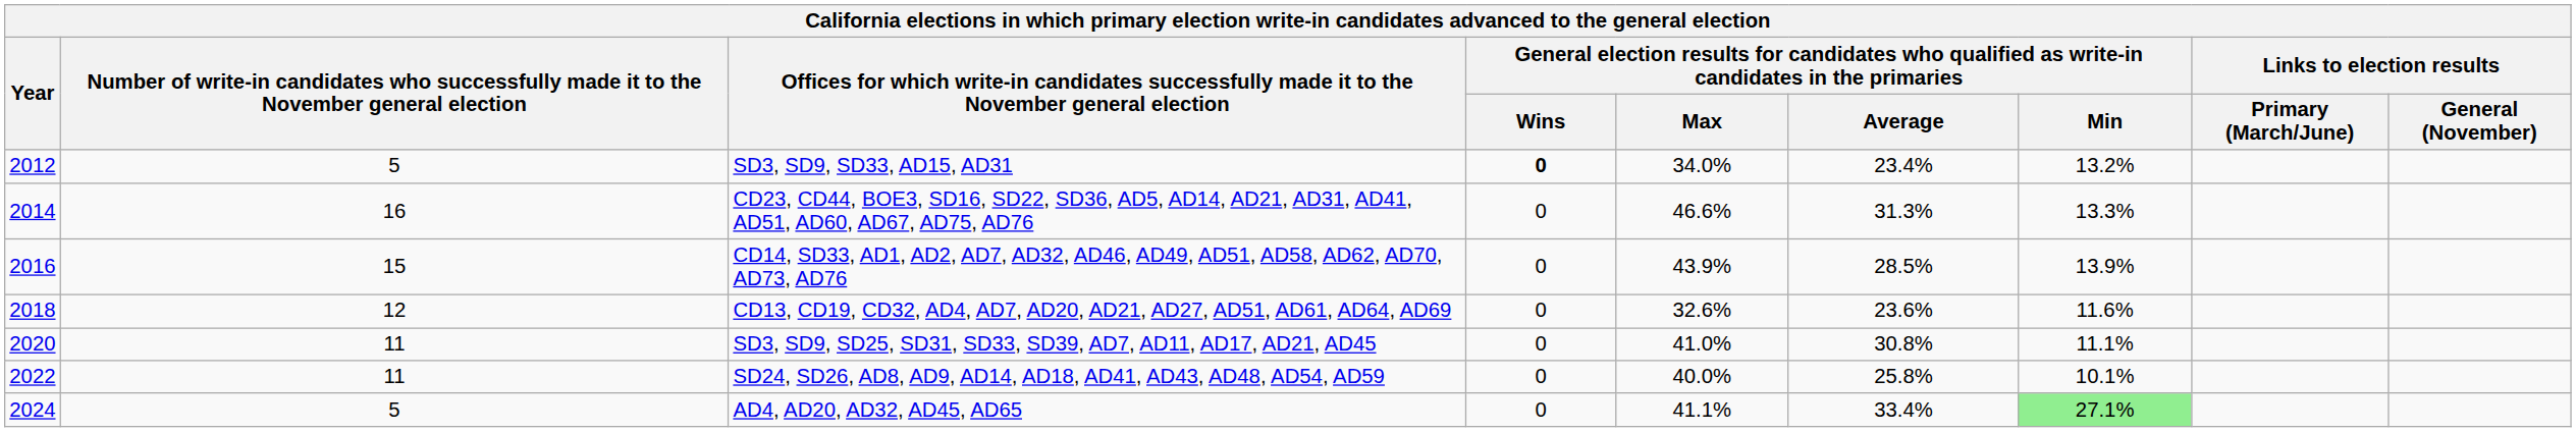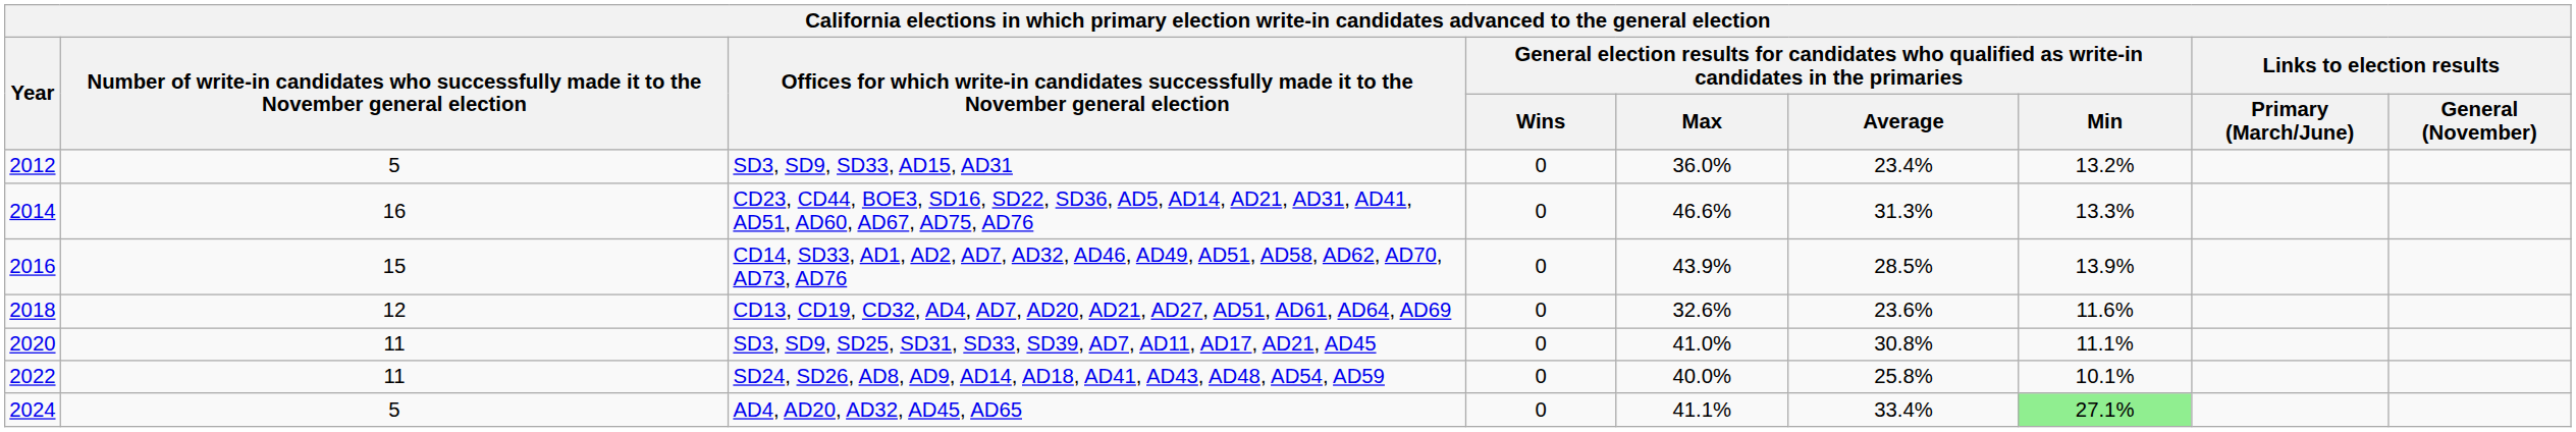SD3, SD9, SD33, AD15, AD31 | column 4: bold -> normal
SD3, SD9, SD33, AD15, AD31 | column 5: 34.0% -> 36.0%
